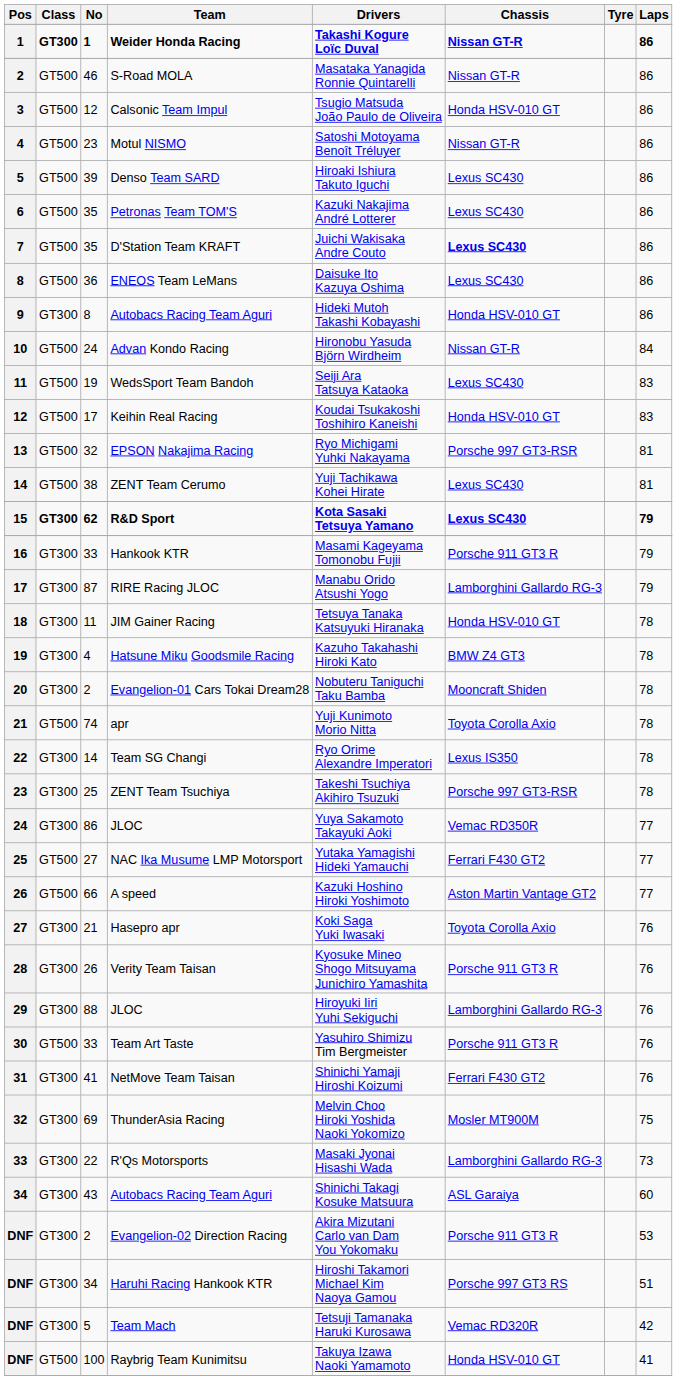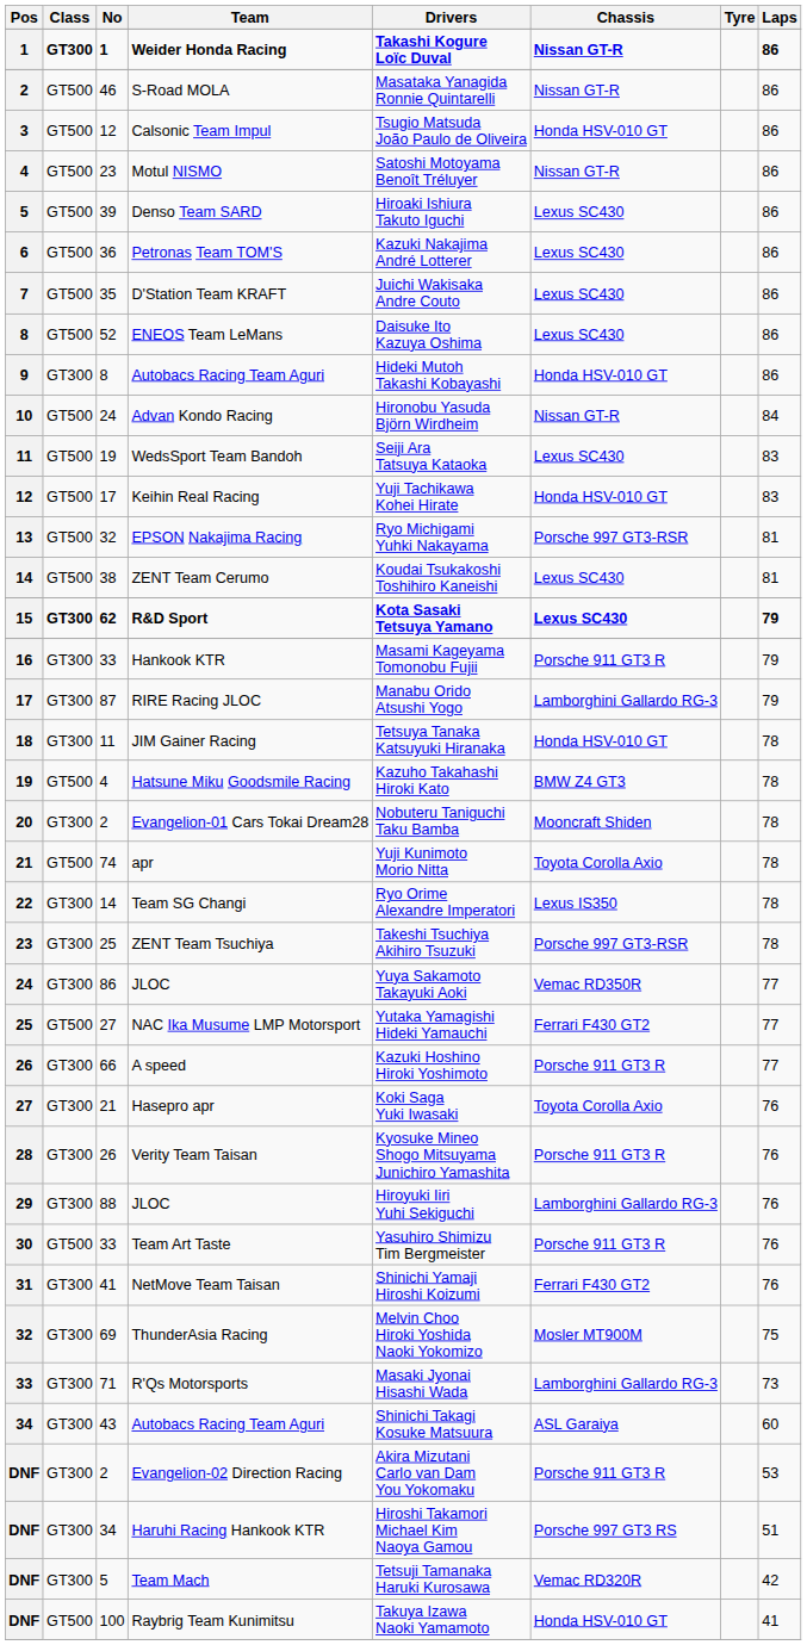Petronas Team TOM'S | No: 35 -> 36
D'Station Team KRAFT | Chassis: bold -> normal
ENEOS Team LeMans | No: 36 -> 52
Keihin Real Racing | Drivers: Koudai Tsukakoshi Toshihiro Kaneishi -> Yuji Tachikawa Kohei Hirate
ZENT Team Cerumo | Drivers: Yuji Tachikawa Kohei Hirate -> Koudai Tsukakoshi Toshihiro Kaneishi
Hatsune Miku Goodsmile Racing | Class: GT300 -> GT500
A speed | Class: GT500 -> GT300
A speed | Chassis: Aston Martin Vantage GT2 -> Porsche 911 GT3 R
R'Qs Motorsports | No: 22 -> 71
